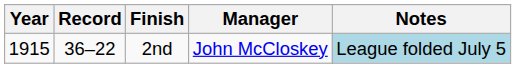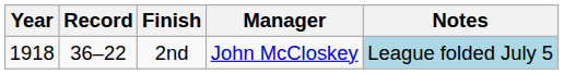2nd | Year: 1915 -> 1918
